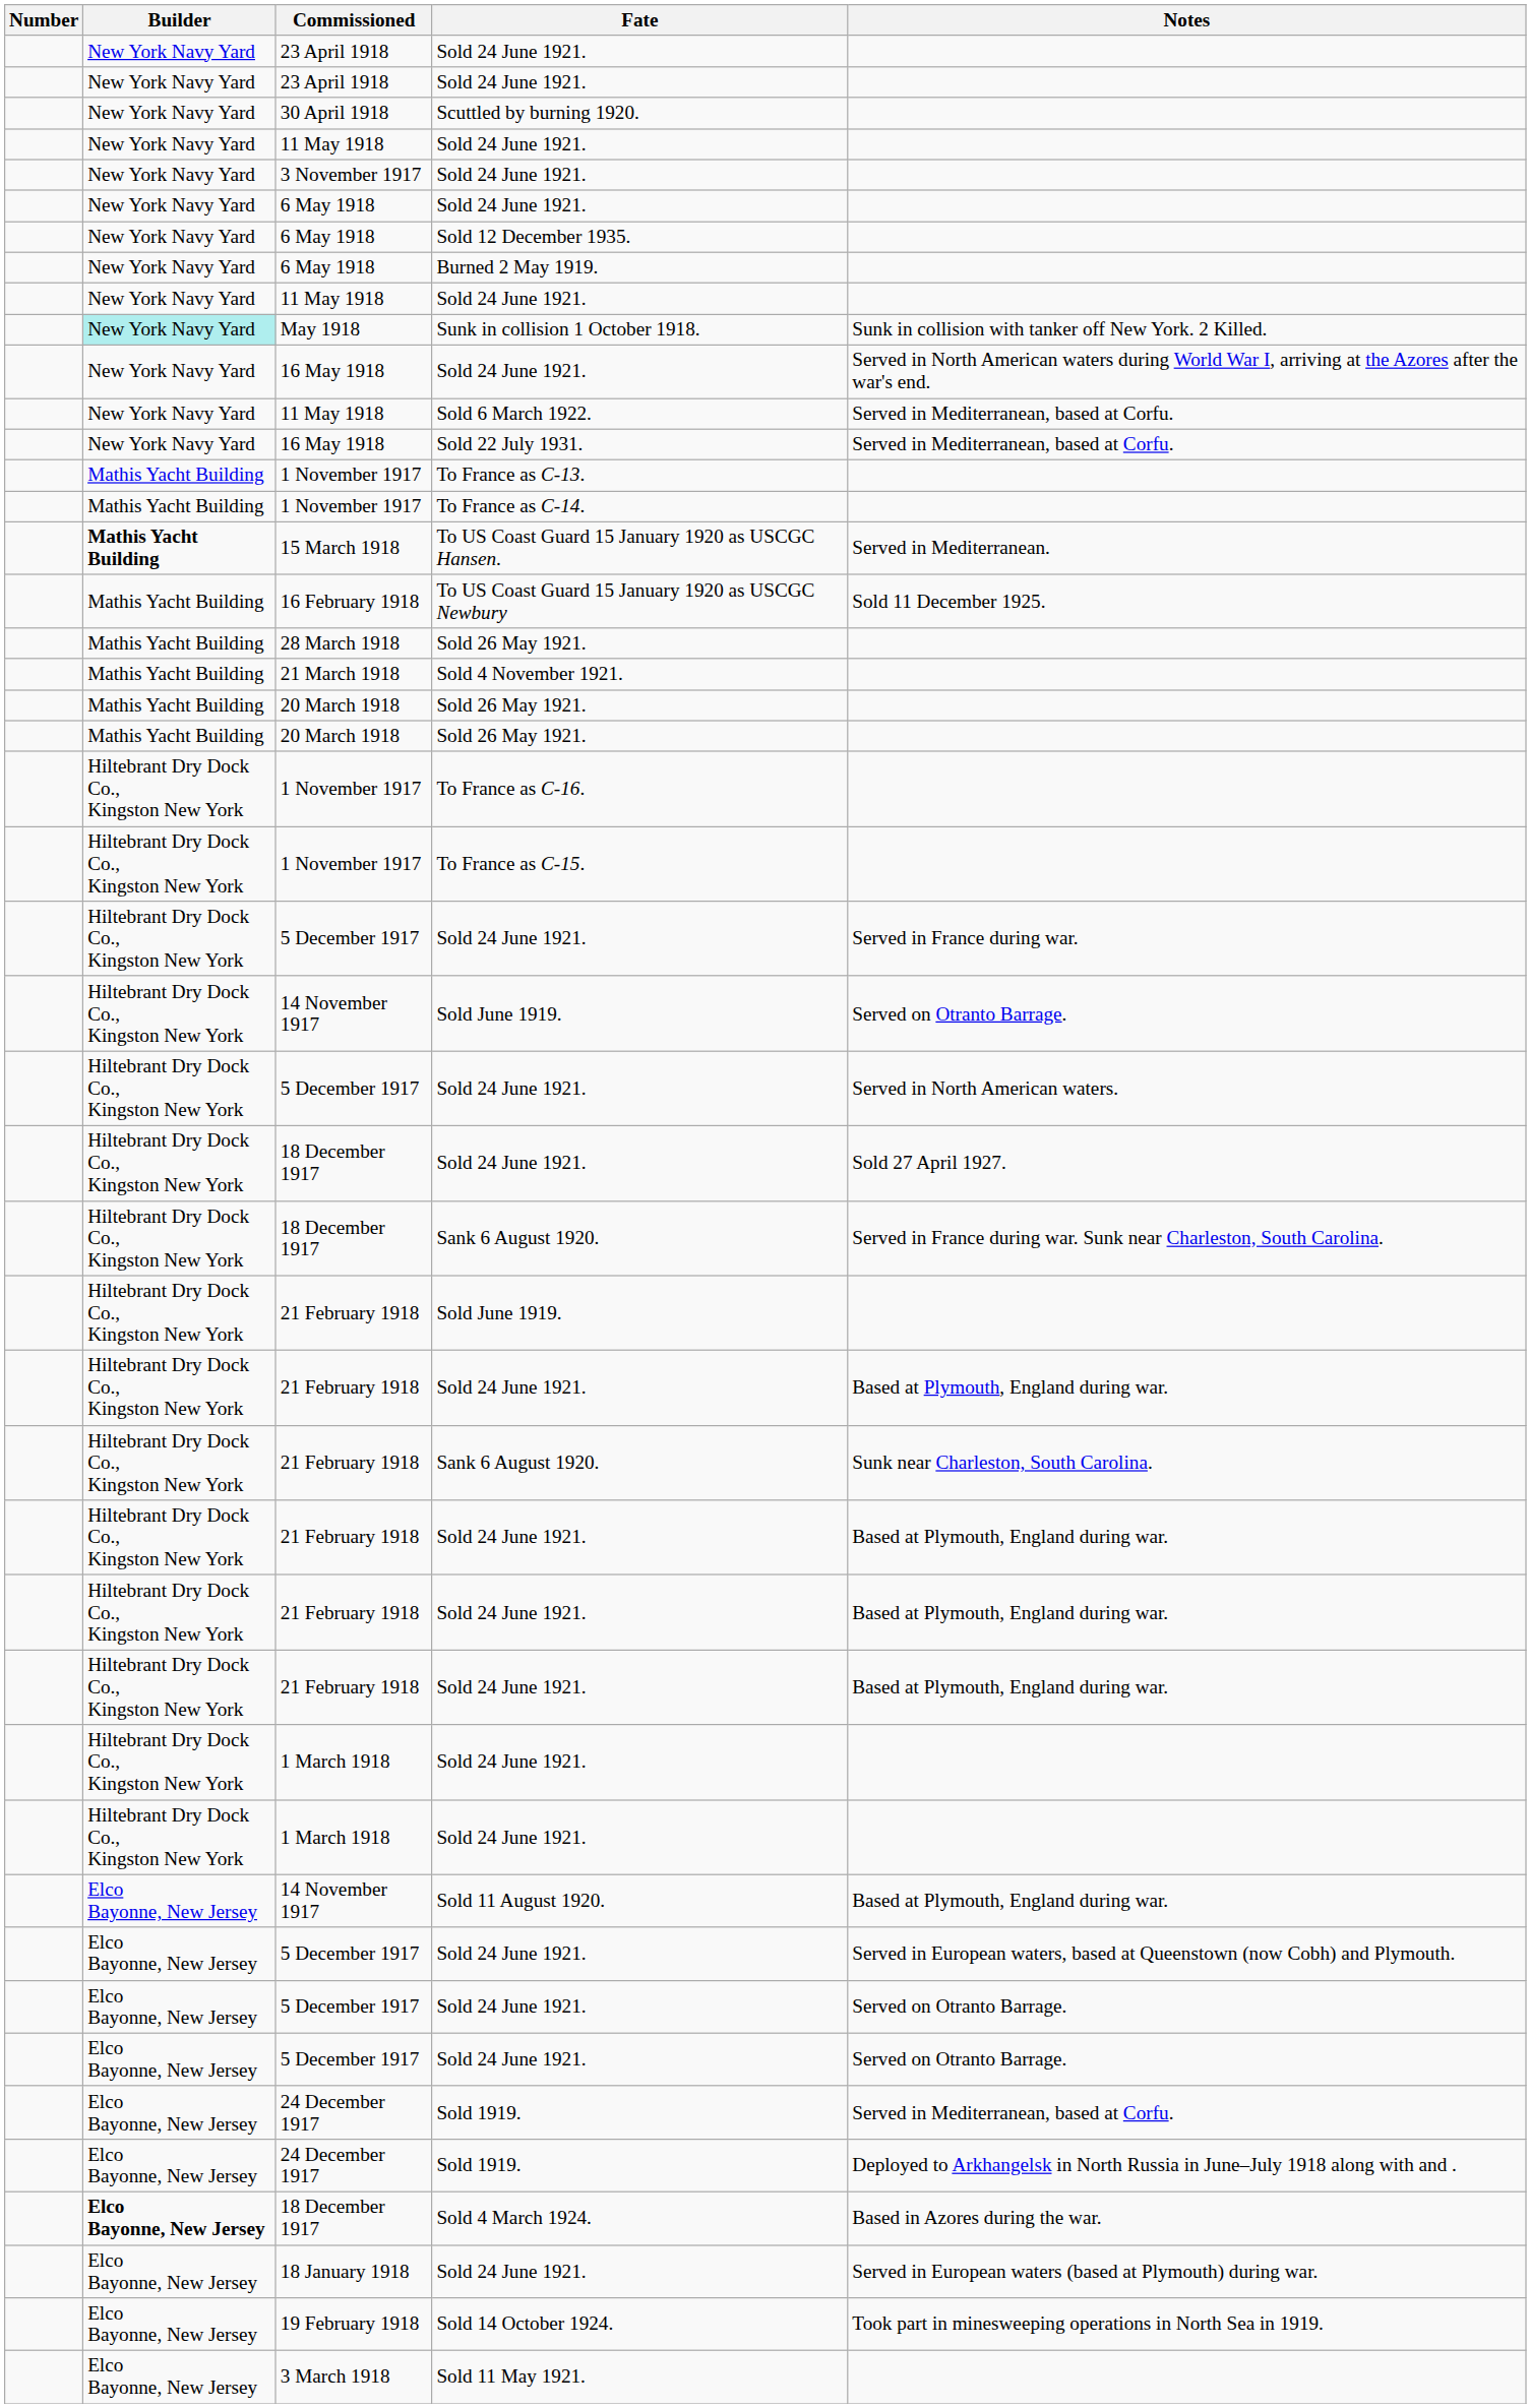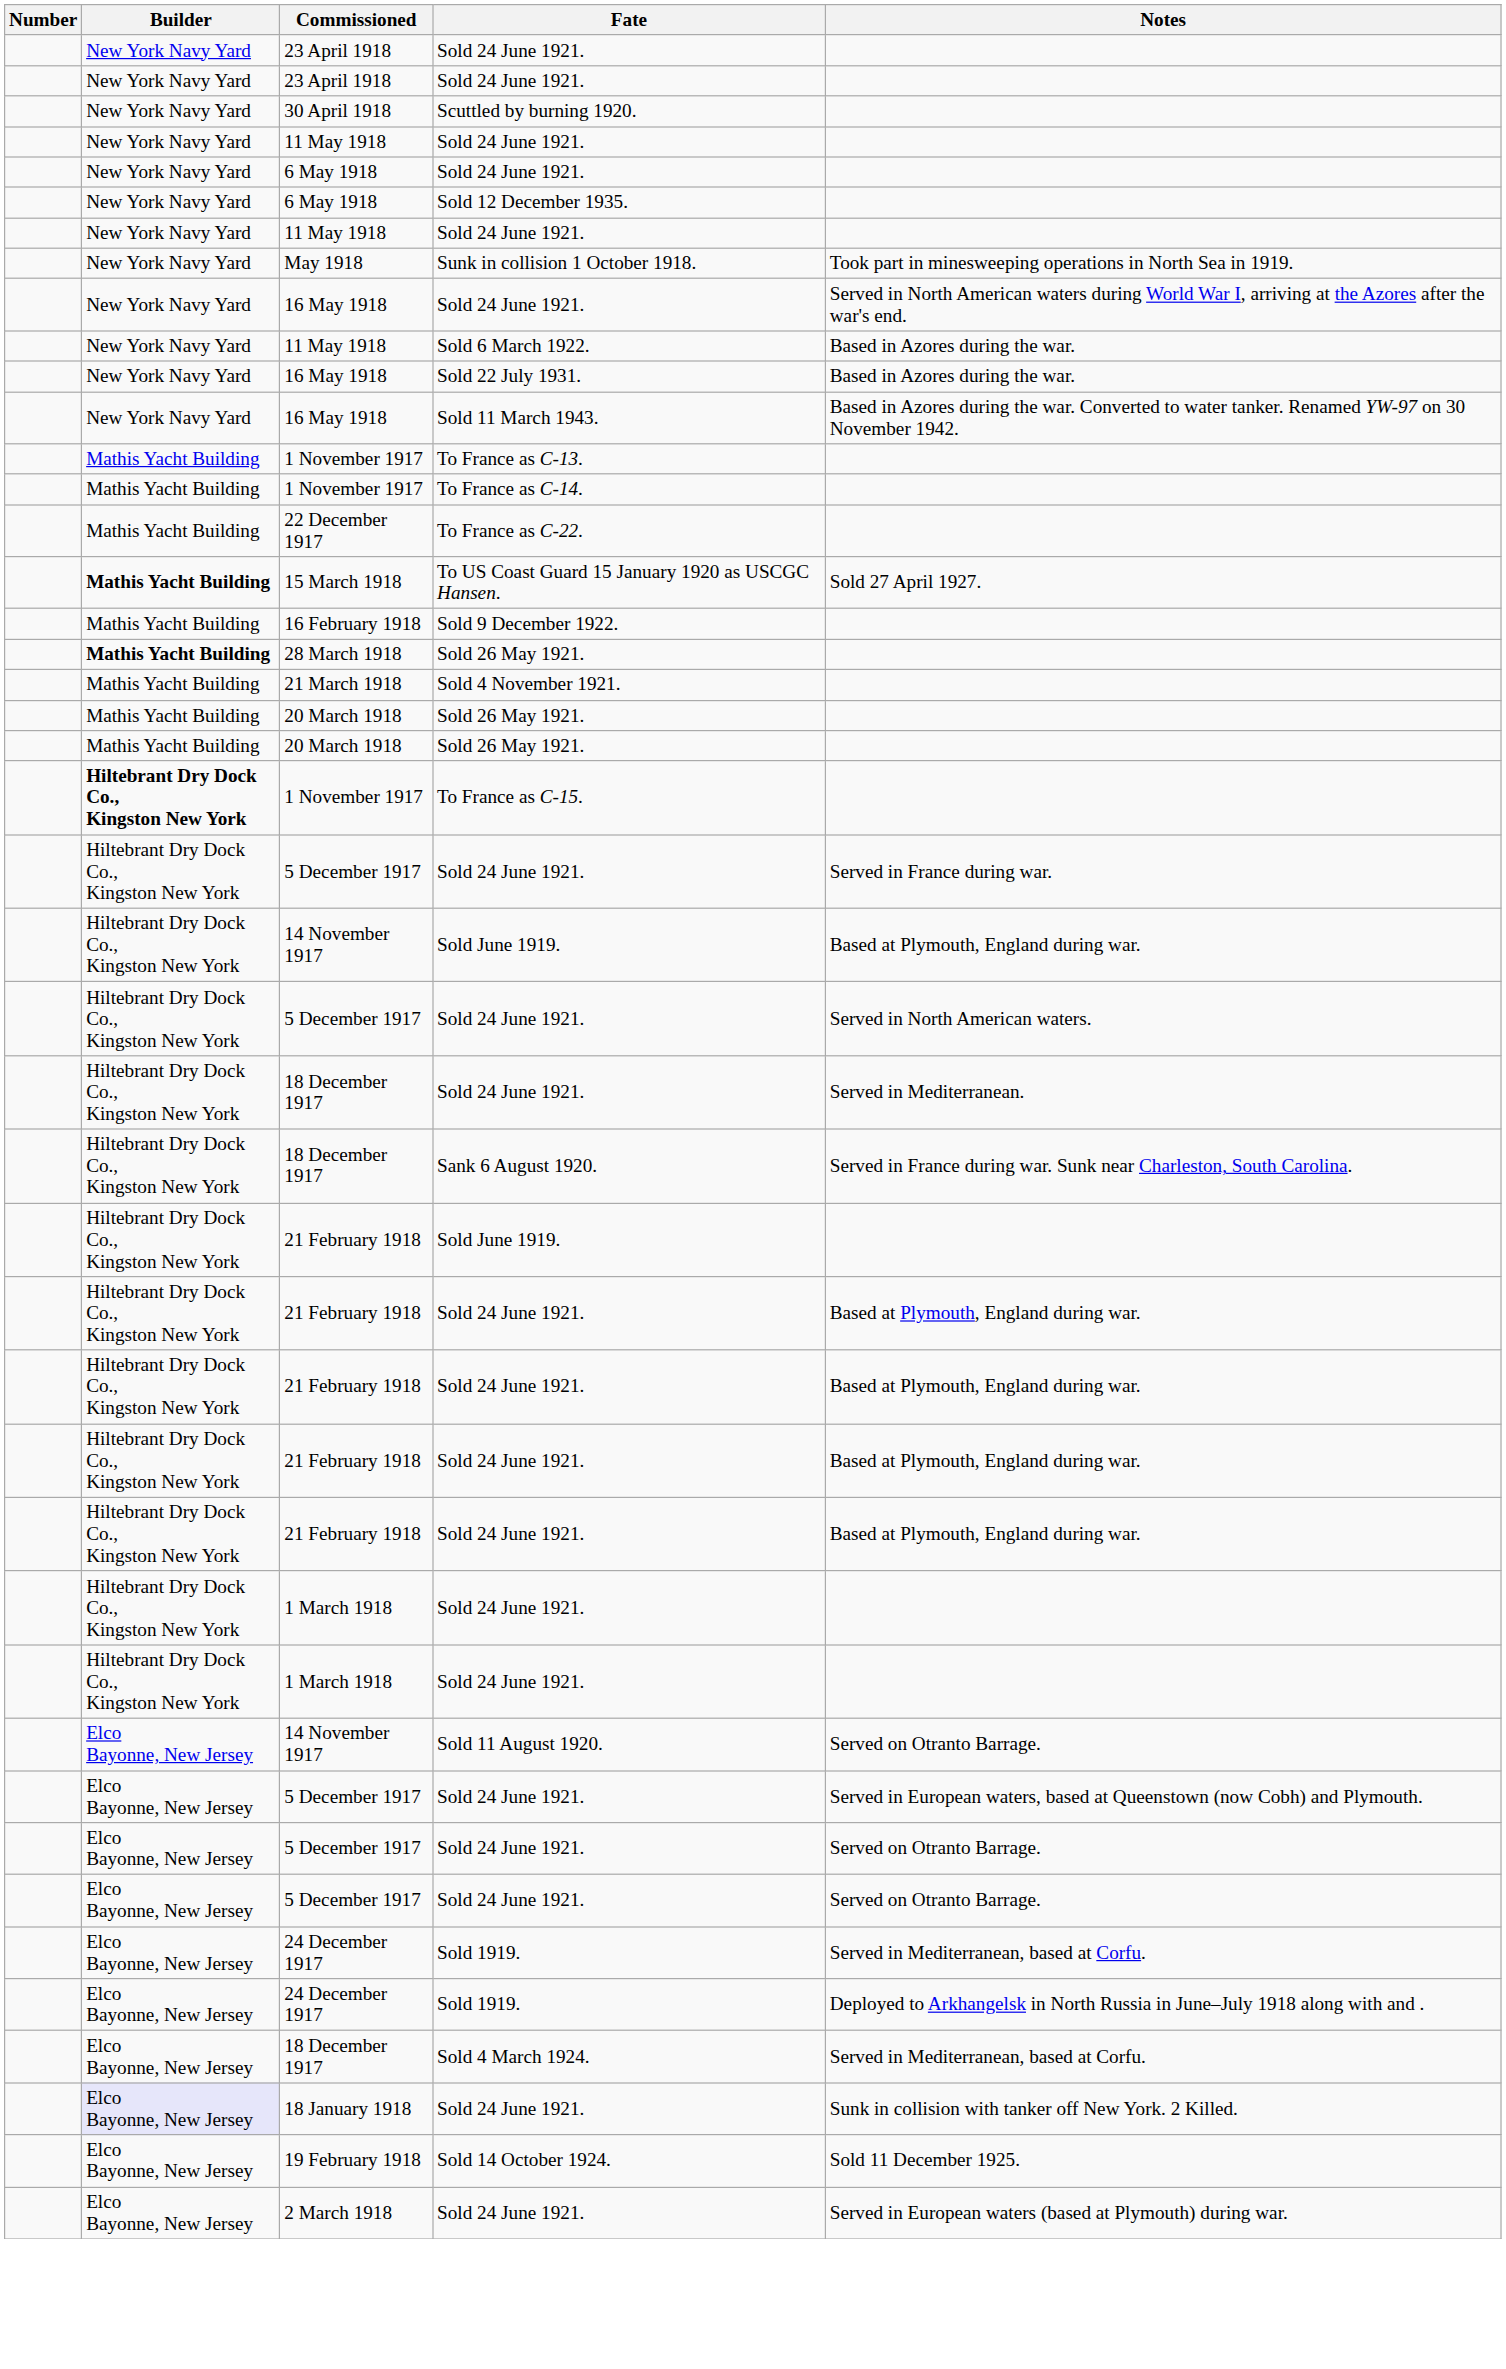- row: New York Navy Yard | 3 November 1917 | Sold 24 June 1921.
- row: New York Navy Yard | 6 May 1918 | Burned 2 May 1919.
Sunk in collision 1 October 1918. | Builder: paleturquoise background -> no background
Sunk in collision 1 October 1918. | Notes: Sunk in collision with tanker off New York. 2 Killed. -> Took part in minesweeping operations in North Sea in 1919.
Sold 6 March 1922. | Notes: Served in Mediterranean, based at Corfu. -> Based in Azores during the war.
Sold 22 July 1931. | Notes: Served in Mediterranean, based at Corfu. -> Based in Azores during the war.
+ row: New York Navy Yard | 16 May 1918 | Sold 11 March 1943. | Based in Azores during the war. Converted to water tanker. Renamed YW-97 on 30 November 1942.
+ row: Mathis Yacht Building | 22 December 1917 | To France as C-22.
To US Coast Guard 15 January 1920 as USCGC Hansen. | Notes: Served in Mediterranean. -> Sold 27 April 1927.
+ row: Mathis Yacht Building | 16 February 1918 | Sold 9 December 1922.
- row: Mathis Yacht Building | 16 February 1918 | To US Coast Guard 15 January 1920 as USCGC Newbury | Sold 11 December 1925.
28 March 1918 / Sold 26 May 1921. | Builder: normal -> bold
- row: Hiltebrant Dry Dock Co., Kingston New York | 1 November 1917 | To France as C-16.
To France as C-15. | Builder: normal -> bold
14 November 1917 / Sold June 1919. | Notes: Served on Otranto Barrage. -> Based at Plymouth, England during war.
18 December 1917 / Sold 24 June 1921. | Notes: Sold 27 April 1927. -> Served in Mediterranean.
- row: Hiltebrant Dry Dock Co., Kingston New York | 21 February 1918 | Sank 6 August 1920. | Sunk near Charleston, South Carolina.
Sold 11 August 1920. | Notes: Based at Plymouth, England during war. -> Served on Otranto Barrage.
Sold 4 March 1924. | Builder: bold -> normal
Sold 4 March 1924. | Notes: Based in Azores during the war. -> Served in Mediterranean, based at Corfu.
18 January 1918 / Sold 24 June 1921. | Builder: no background -> lavender background
18 January 1918 / Sold 24 June 1921. | Notes: Served in European waters (based at Plymouth) during war. -> Sunk in collision with tanker off New York. 2 Killed.
Sold 14 October 1924. | Notes: Took part in minesweeping operations in North Sea in 1919. -> Sold 11 December 1925.
- row: Elco Bayonne, New Jersey | 3 March 1918 | Sold 11 May 1921.
+ row: Elco Bayonne, New Jersey | 2 March 1918 | Sold 24 June 1921. | Served in European waters (based at Plymouth) during war.
